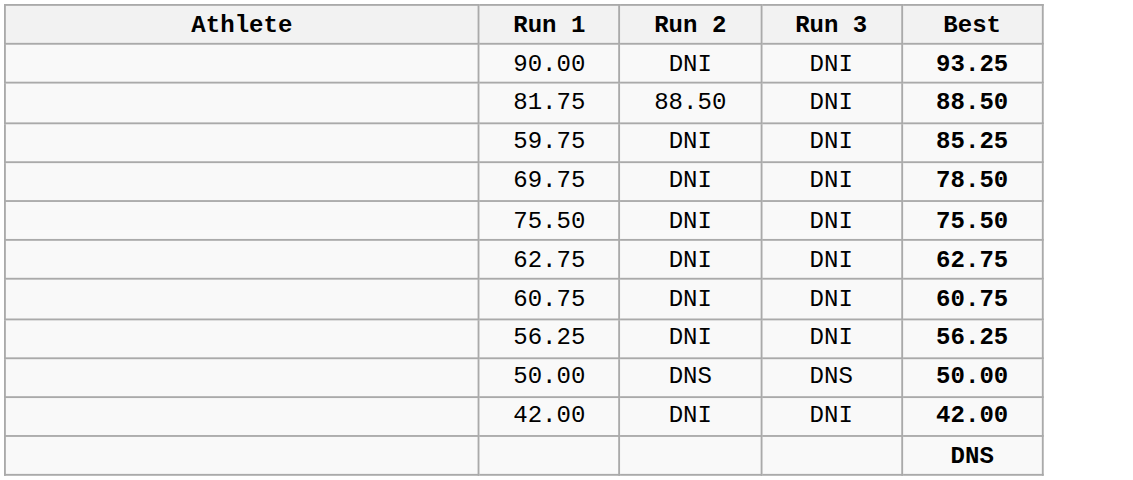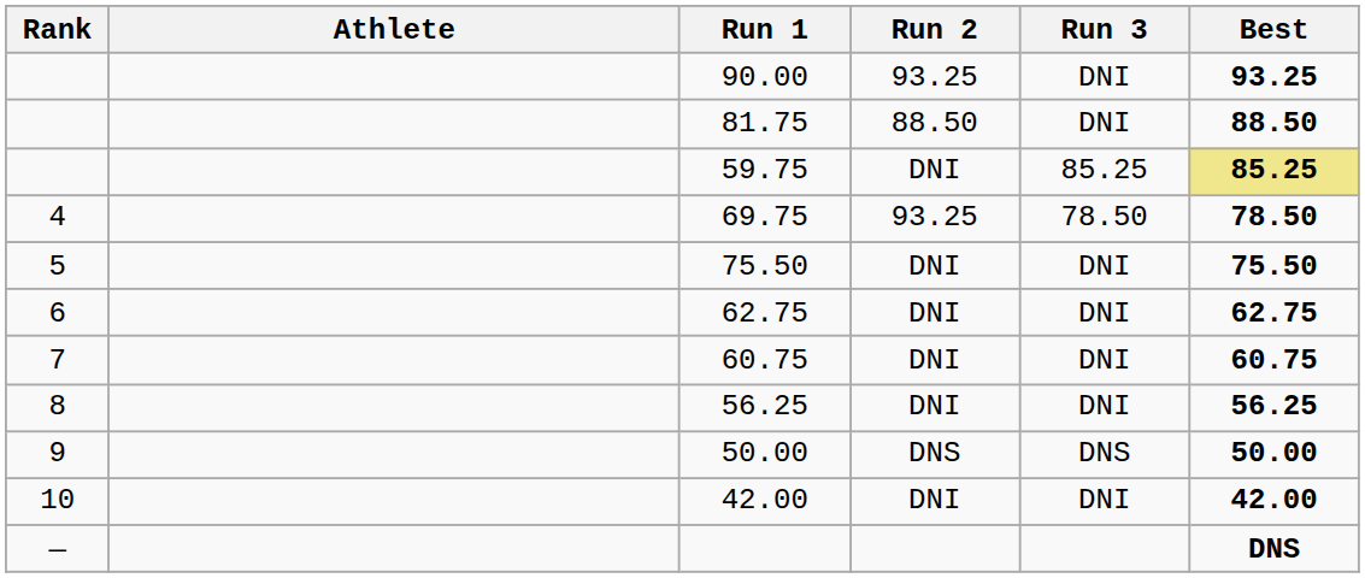+ column: Rank | 4 | 5 | 6 | 7 | 8 | 9 | 10 | —
90.00 | Run 2: DNI -> 93.25
59.75 | Run 3: DNI -> 85.25
59.75 | Best: no background -> khaki background
69.75 | Run 2: DNI -> 93.25
69.75 | Run 3: DNI -> 78.50
